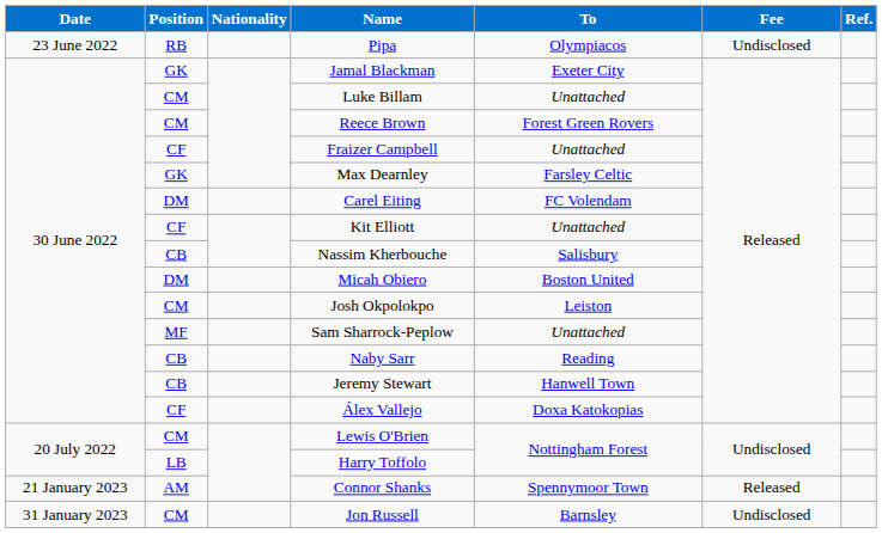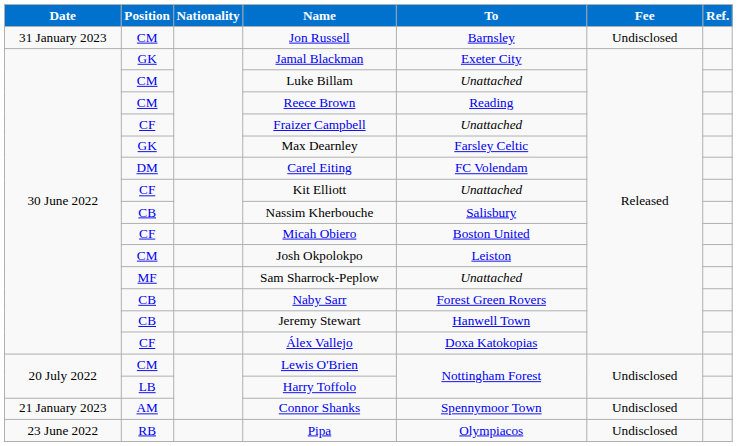rows swapped: Pipa <-> Jon Russell
Reece Brown | To: Forest Green Rovers -> Reading
Micah Obiero | Position: DM -> CF
Naby Sarr | To: Reading -> Forest Green Rovers
Connor Shanks | Fee: Released -> Undisclosed
